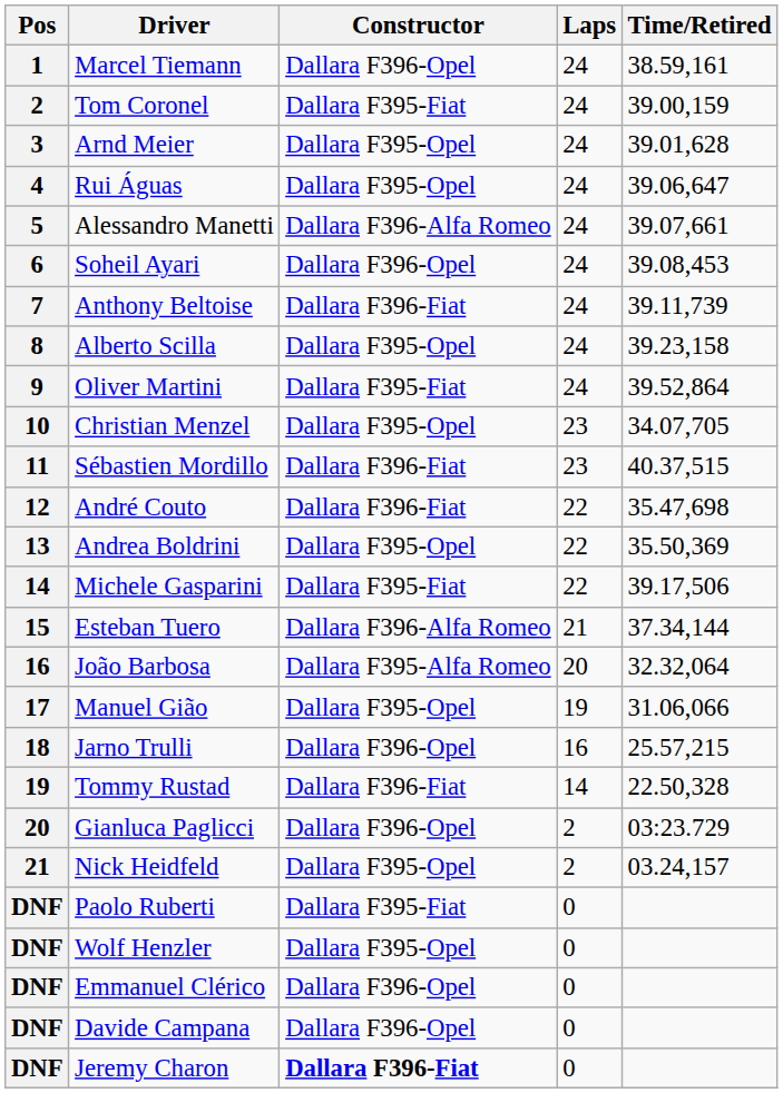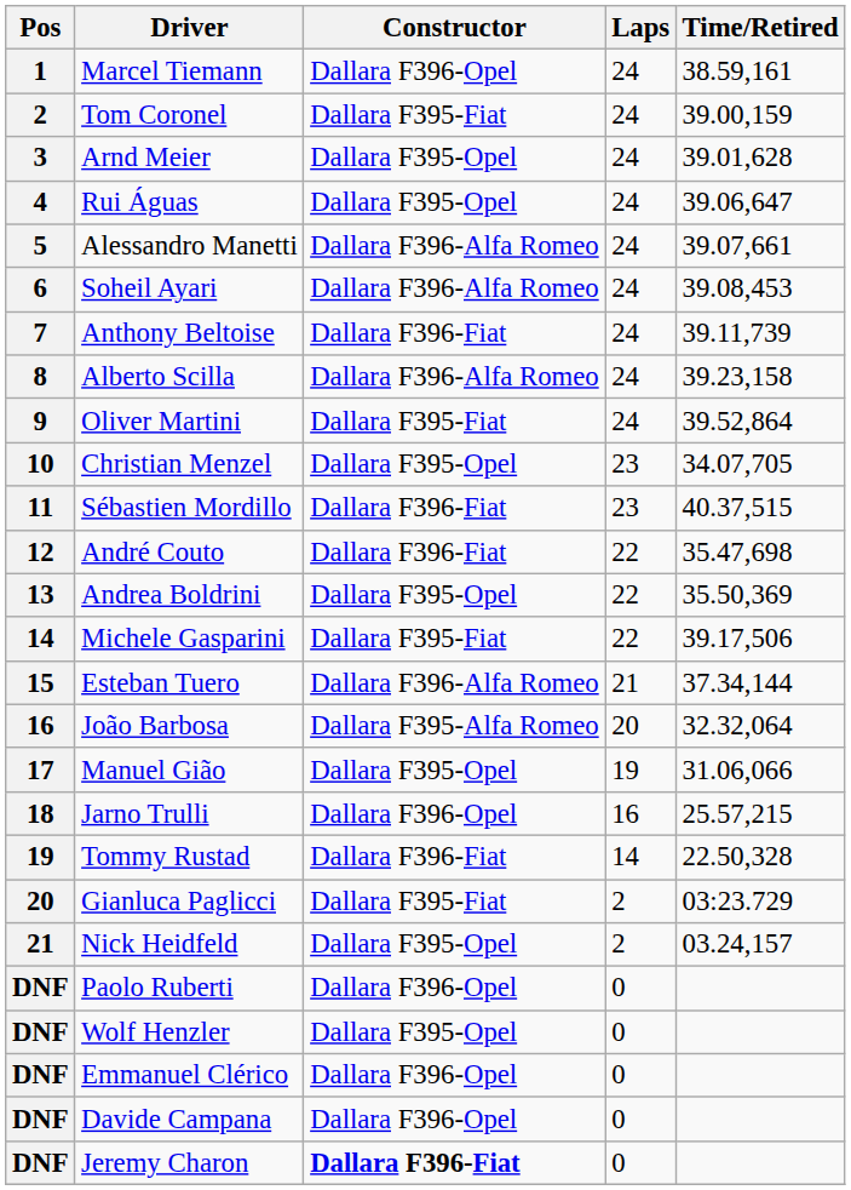Soheil Ayari | Constructor: Dallara F396-Opel -> Dallara F396-Alfa Romeo
Alberto Scilla | Constructor: Dallara F395-Opel -> Dallara F396-Alfa Romeo
Gianluca Paglicci | Constructor: Dallara F396-Opel -> Dallara F395-Fiat
Paolo Ruberti | Constructor: Dallara F395-Fiat -> Dallara F396-Opel
